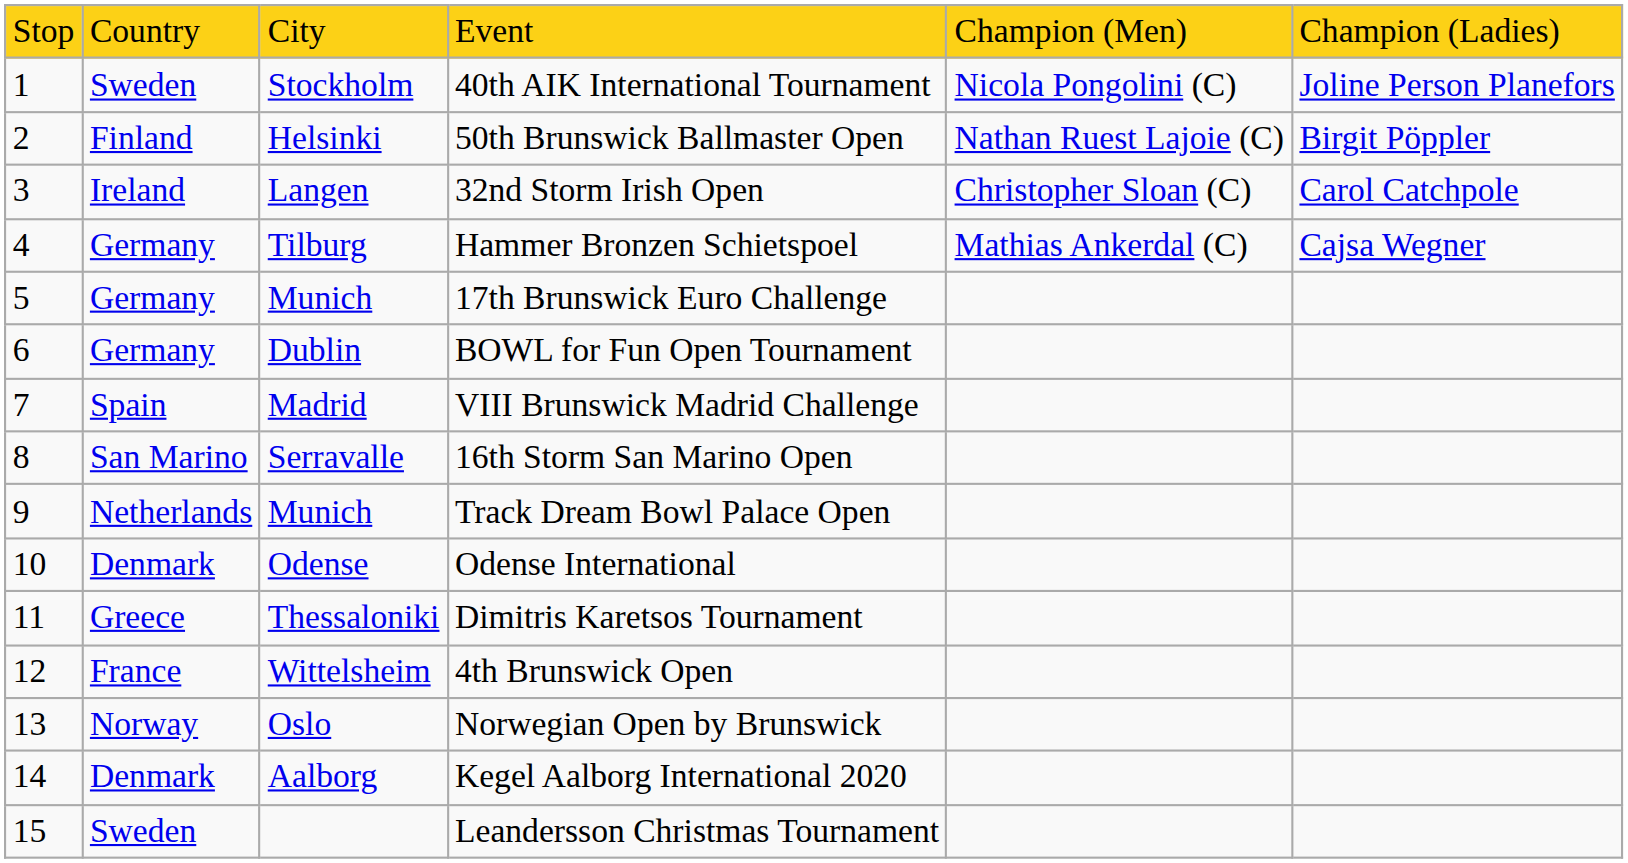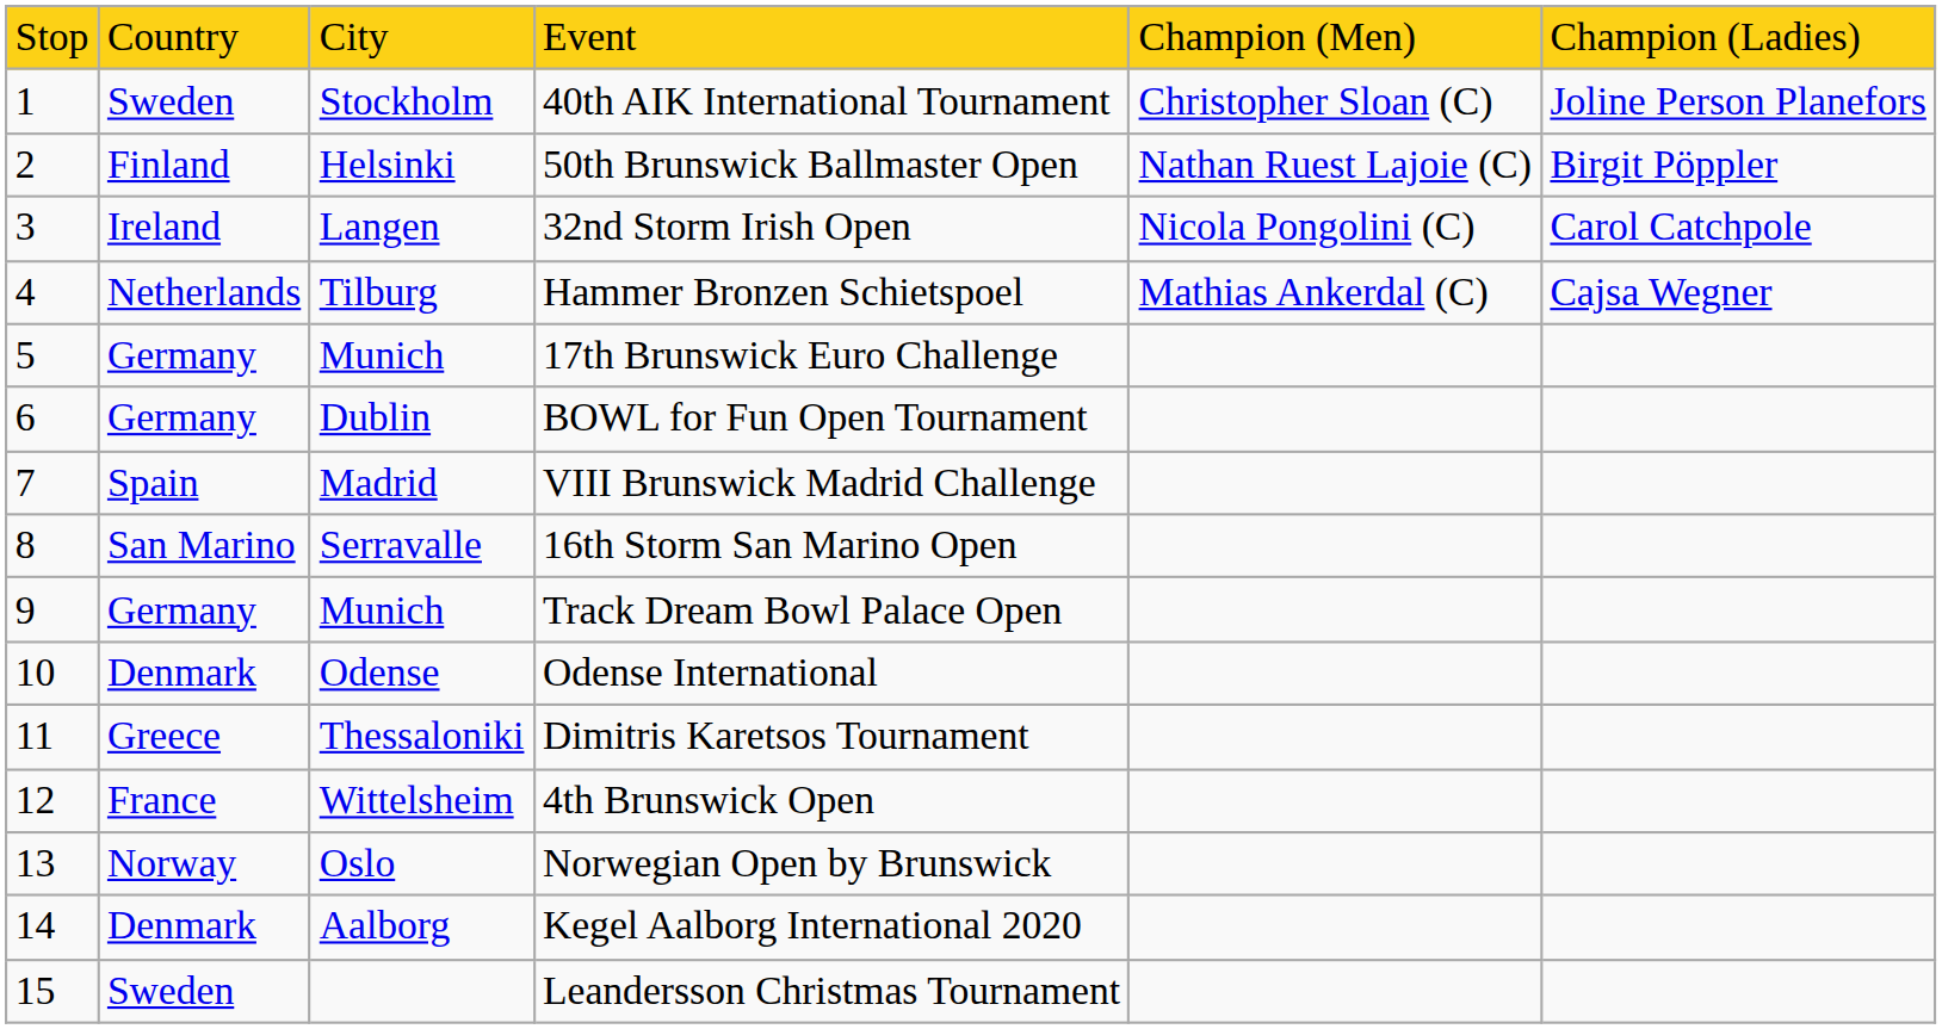40th AIK International Tournament | column 5: Nicola Pongolini (C) -> Christopher Sloan (C)
32nd Storm Irish Open | column 5: Christopher Sloan (C) -> Nicola Pongolini (C)
Hammer Bronzen Schietspoel | column 2: Germany -> Netherlands
Track Dream Bowl Palace Open | column 2: Netherlands -> Germany
